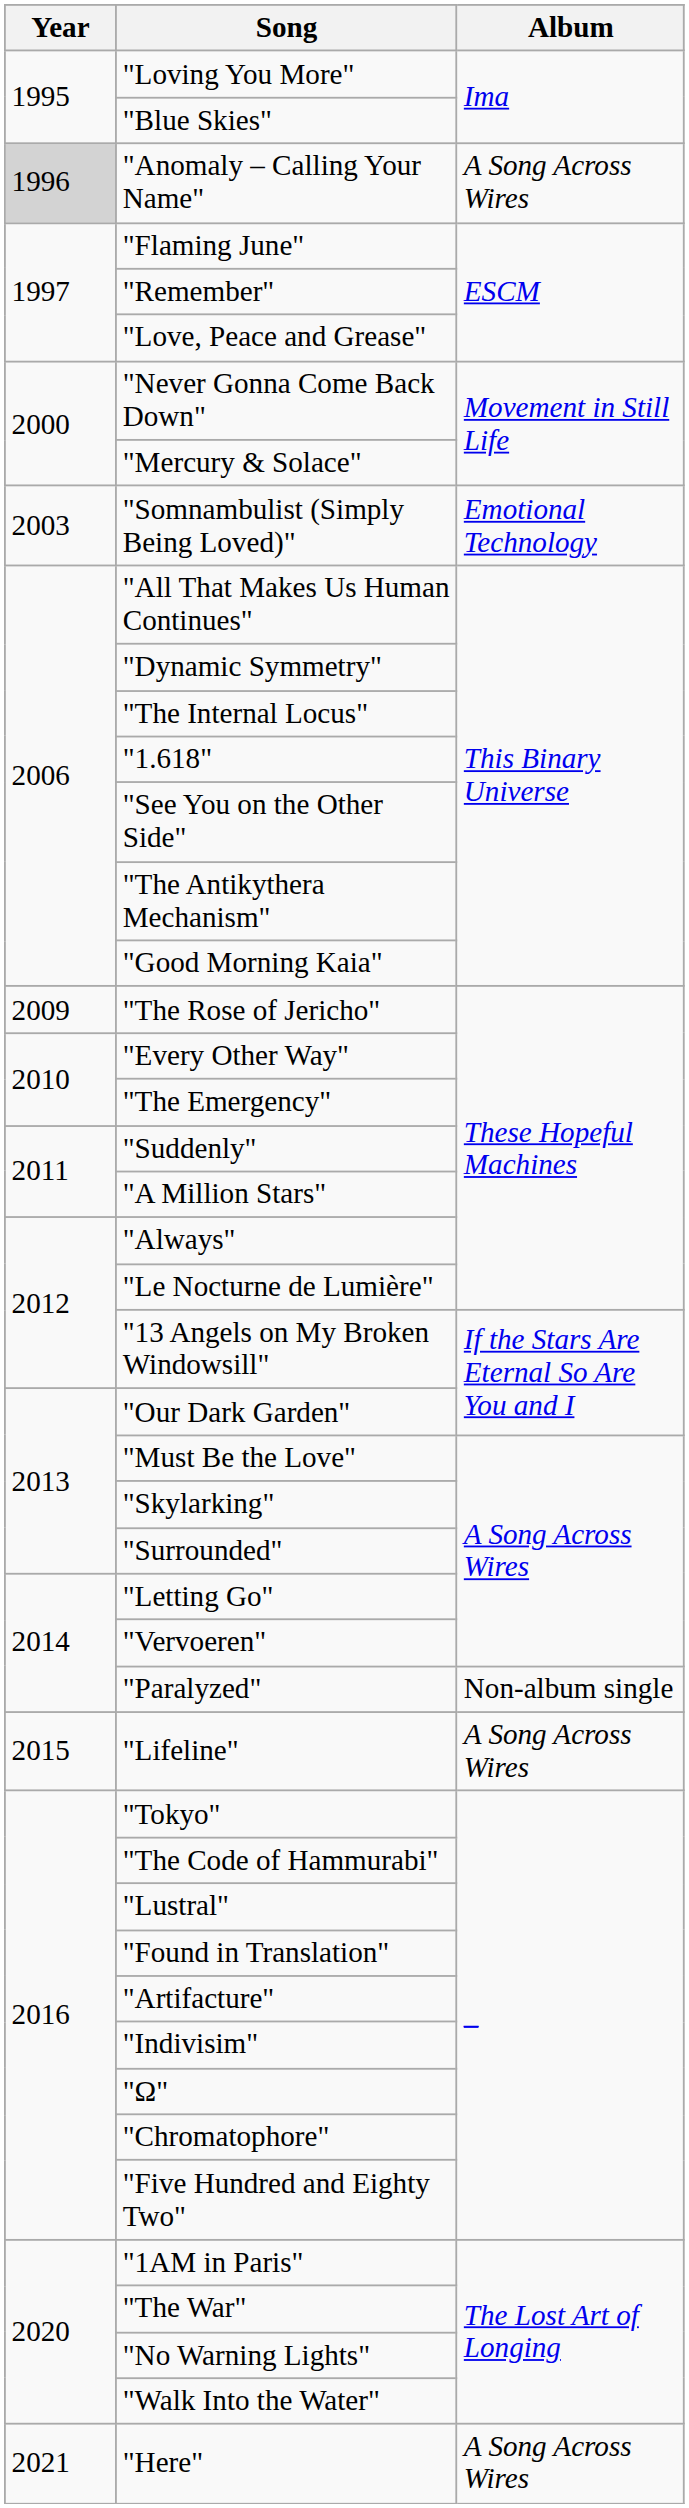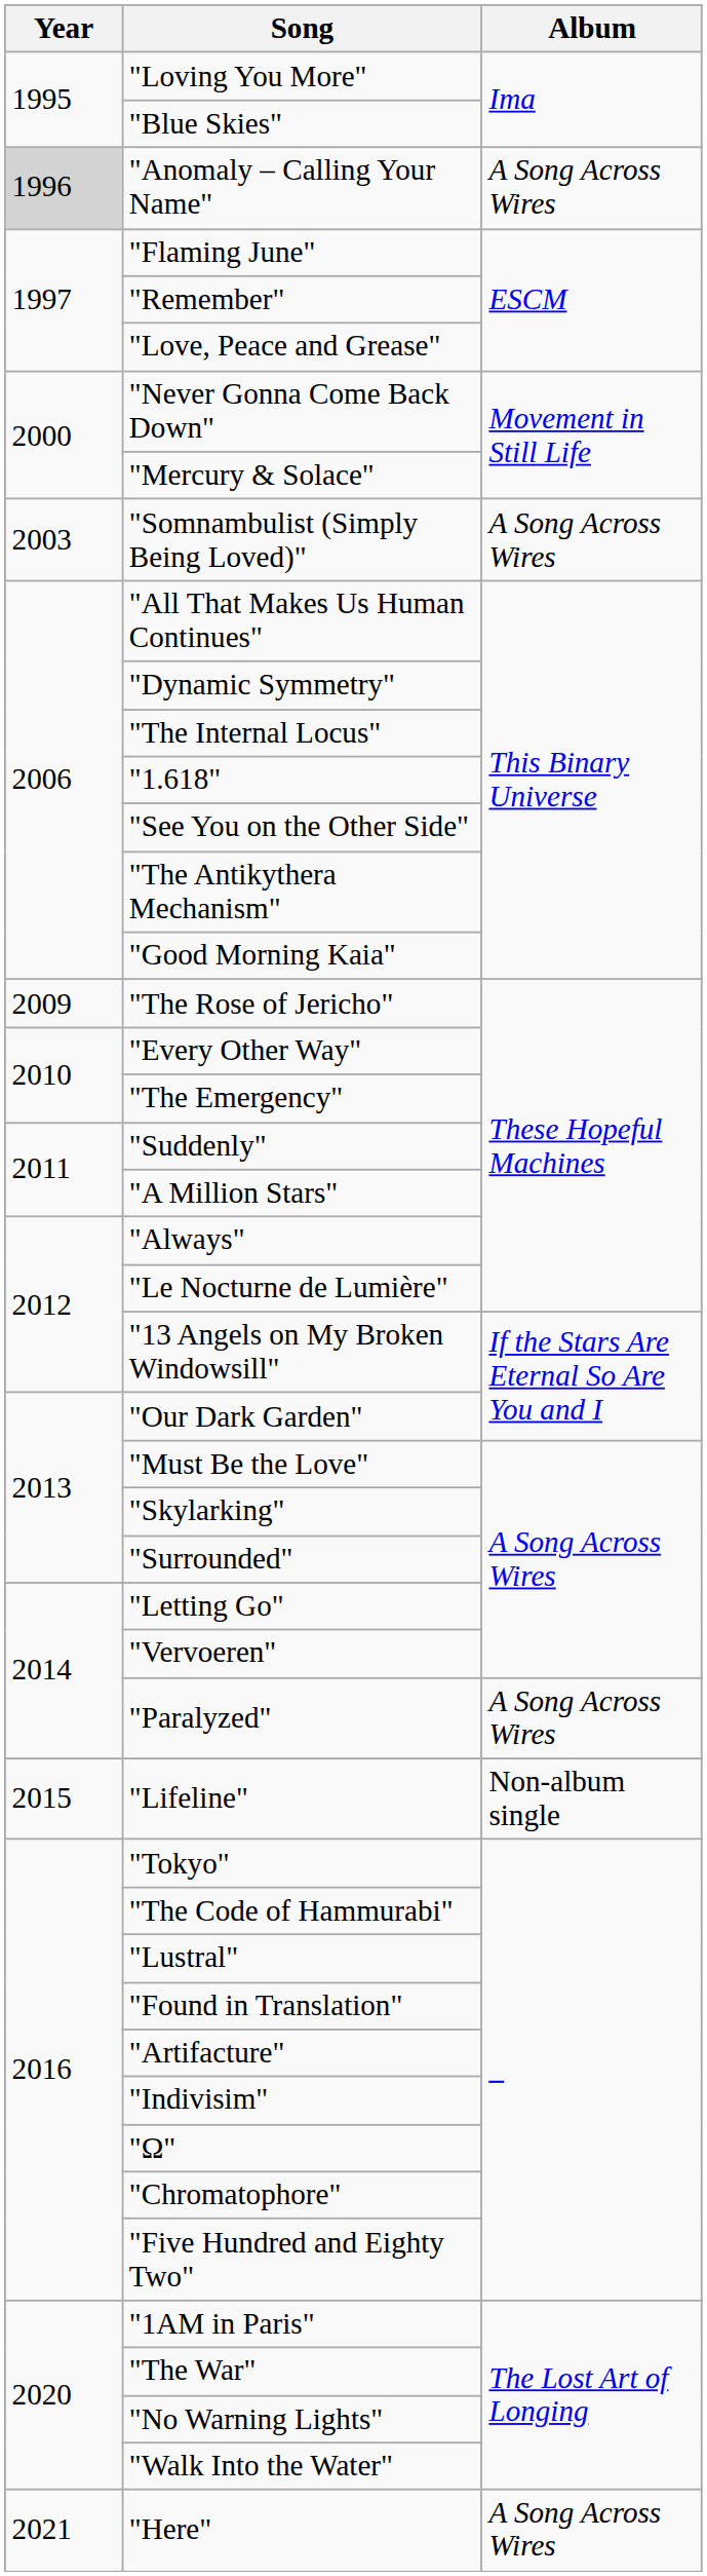"Somnambulist (Simply Being Loved)" | Album: Emotional Technology -> A Song Across Wires
"Paralyzed" | Album: Non-album single -> A Song Across Wires
"Lifeline" | Album: A Song Across Wires -> Non-album single
